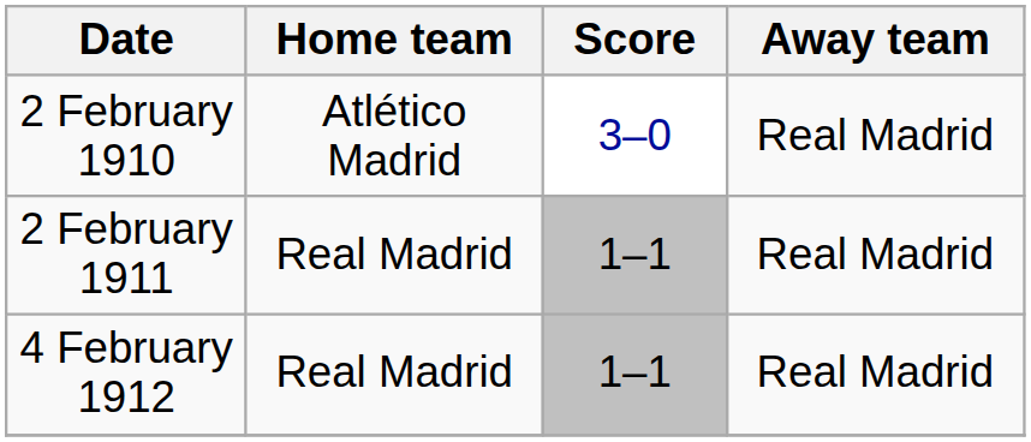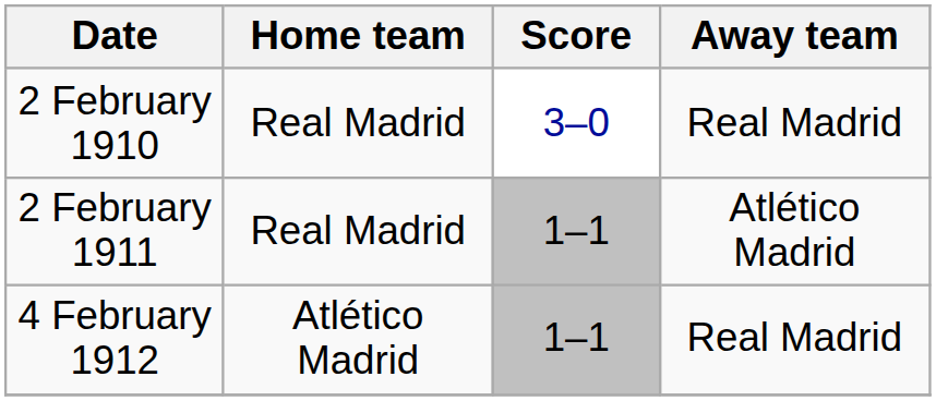2 February 1910 | Home team: Atlético Madrid -> Real Madrid
2 February 1911 | Away team: Real Madrid -> Atlético Madrid
4 February 1912 | Home team: Real Madrid -> Atlético Madrid
